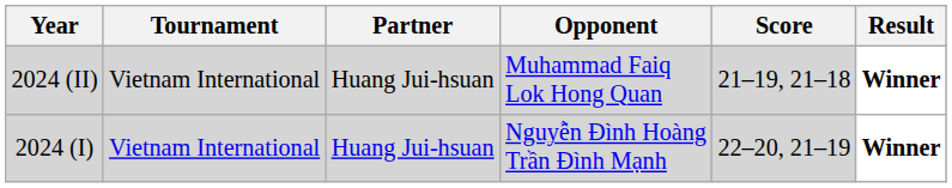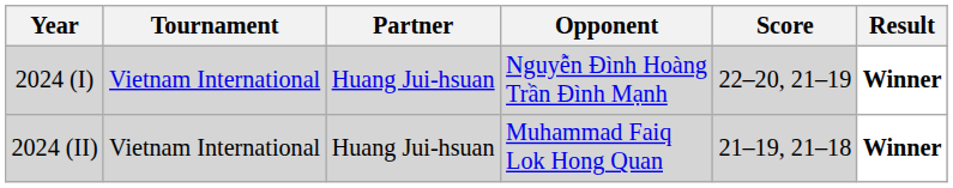rows swapped: 2024 (I) <-> 2024 (II)
